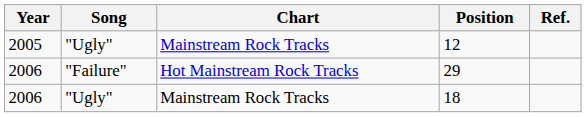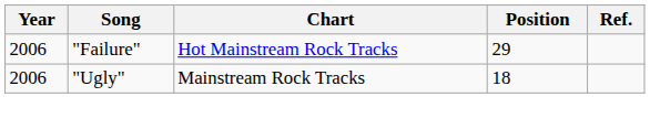- row: 2005 | "Ugly" | Mainstream Rock Tracks | 12
